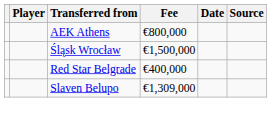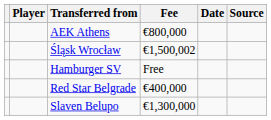Śląsk Wrocław | Fee: €1,500,000 -> €1,500,002
+ row: Hamburger SV | Free
Slaven Belupo | Fee: €1,309,000 -> €1,300,000
